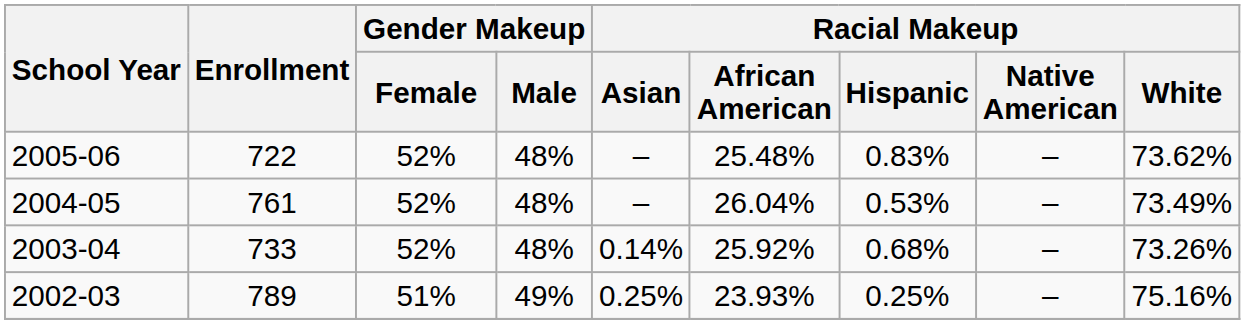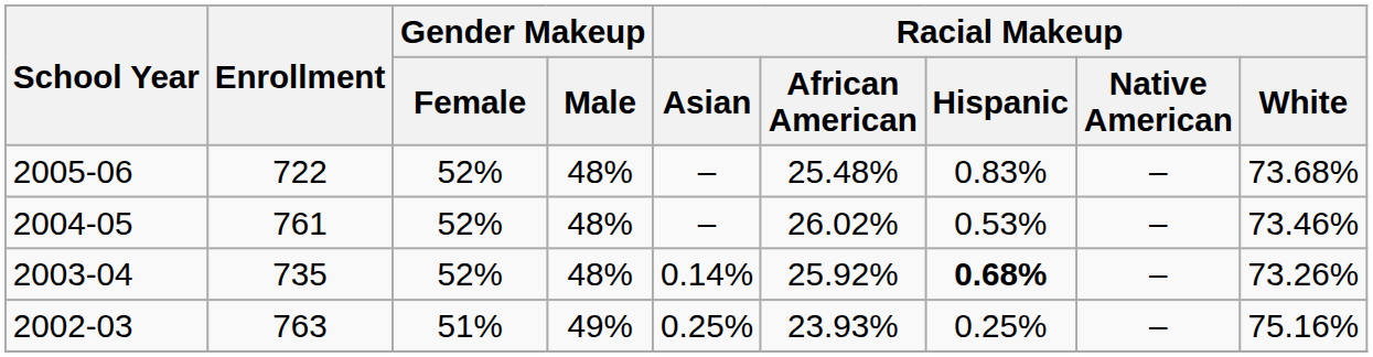2005-06 | Racial Makeup / White: 73.62% -> 73.68%
2004-05 | Racial Makeup / African American: 26.04% -> 26.02%
2004-05 | Racial Makeup / White: 73.49% -> 73.46%
2003-04 | Enrollment: 733 -> 735
2003-04 | Racial Makeup / Hispanic: normal -> bold
2002-03 | Enrollment: 789 -> 763
